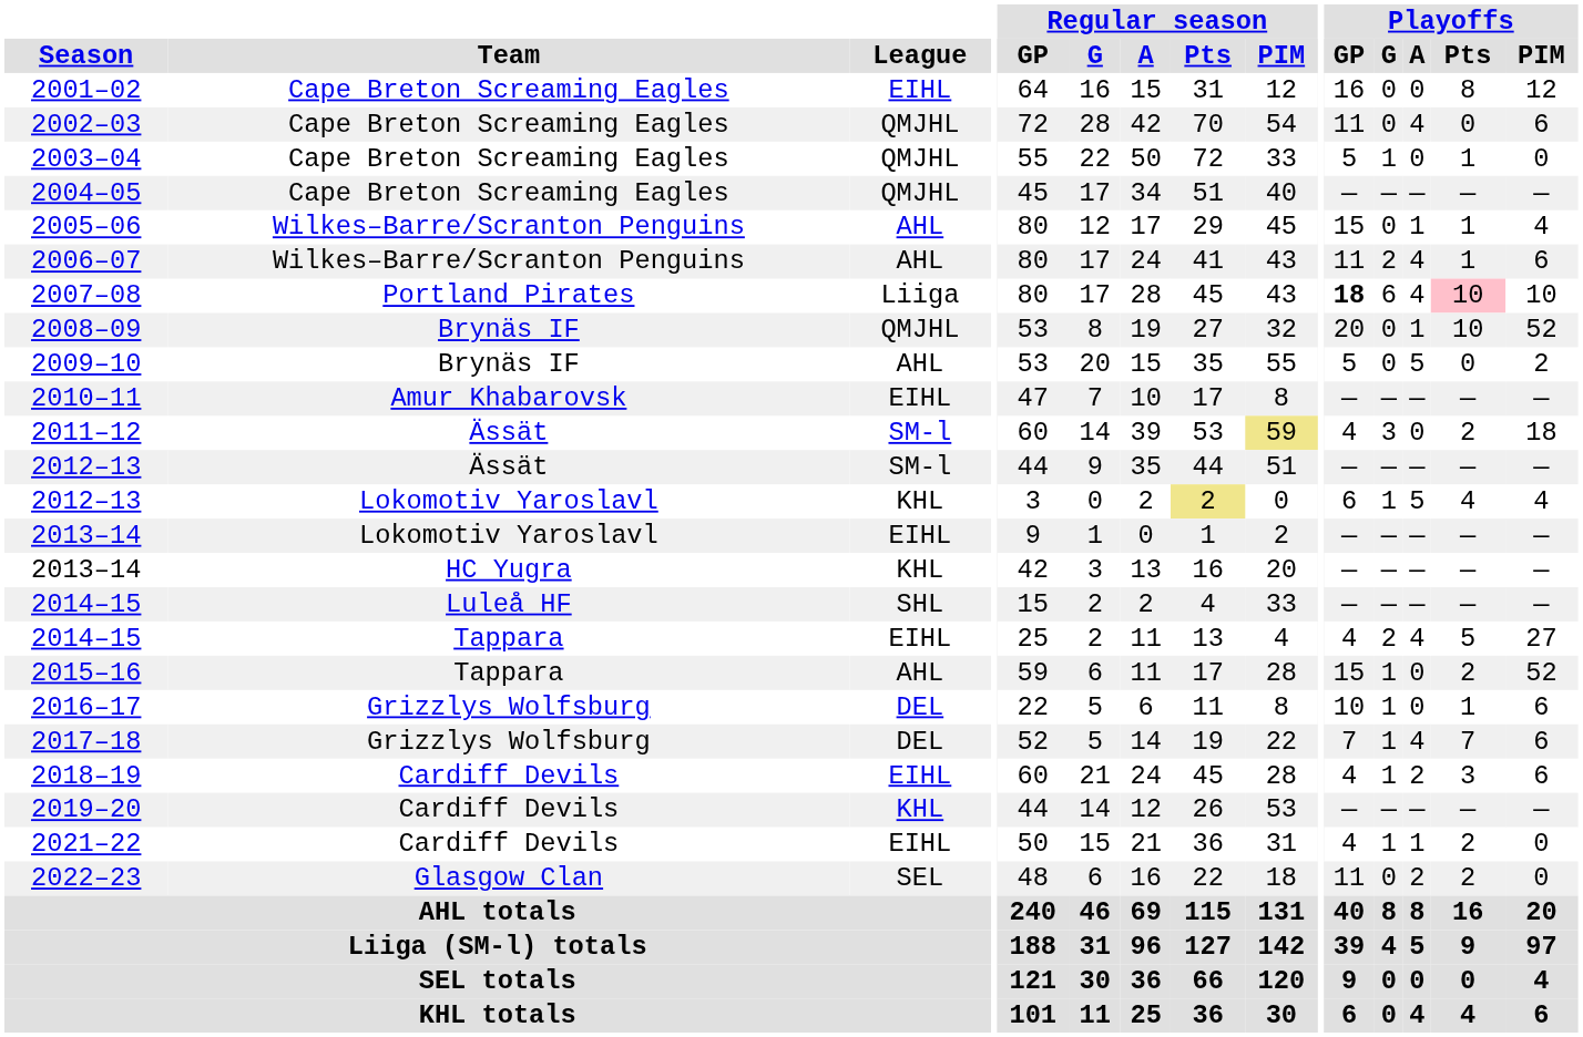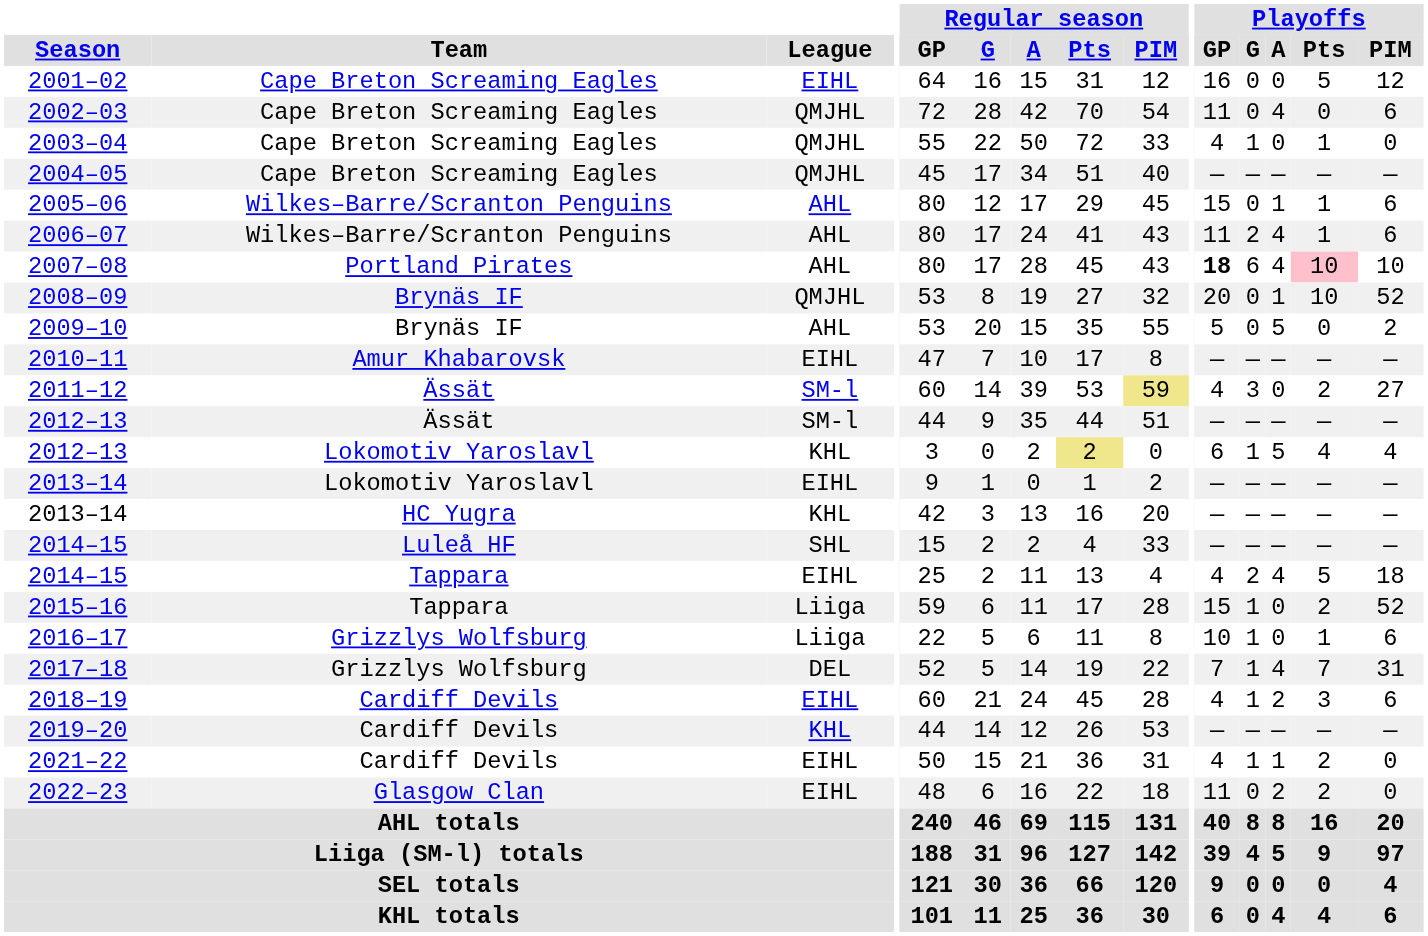2001–02 | Playoffs / Pts: 8 -> 5
2003–04 | Playoffs / GP: 5 -> 4
2005–06 | Playoffs / PIM: 4 -> 6
2007–08 | League: Liiga -> AHL
2011–12 | Playoffs / PIM: 18 -> 27
2014–15 / Tappara | Playoffs / PIM: 27 -> 18
2015–16 | League: AHL -> Liiga
2016–17 | League: DEL -> Liiga
2017–18 | Playoffs / PIM: 6 -> 31
2022–23 | League: SEL -> EIHL
